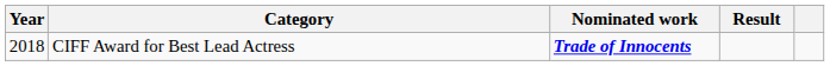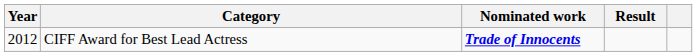CIFF Award for Best Lead Actress | Year: 2018 -> 2012
